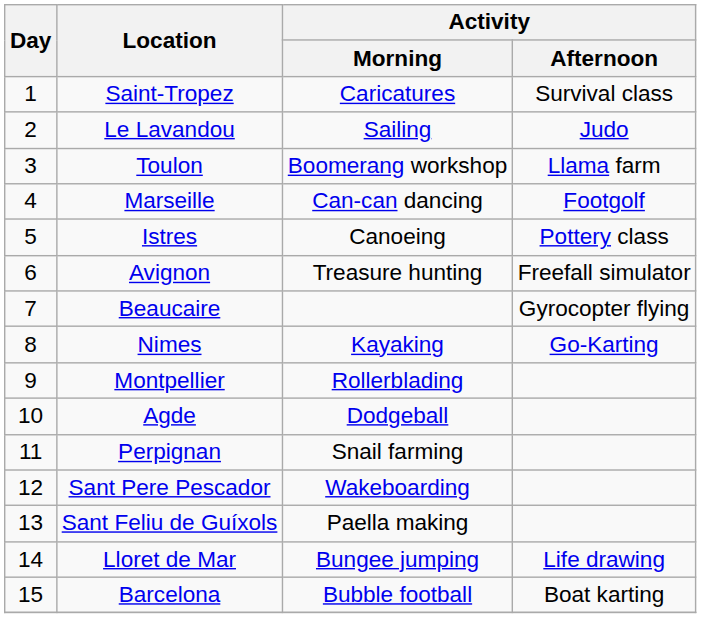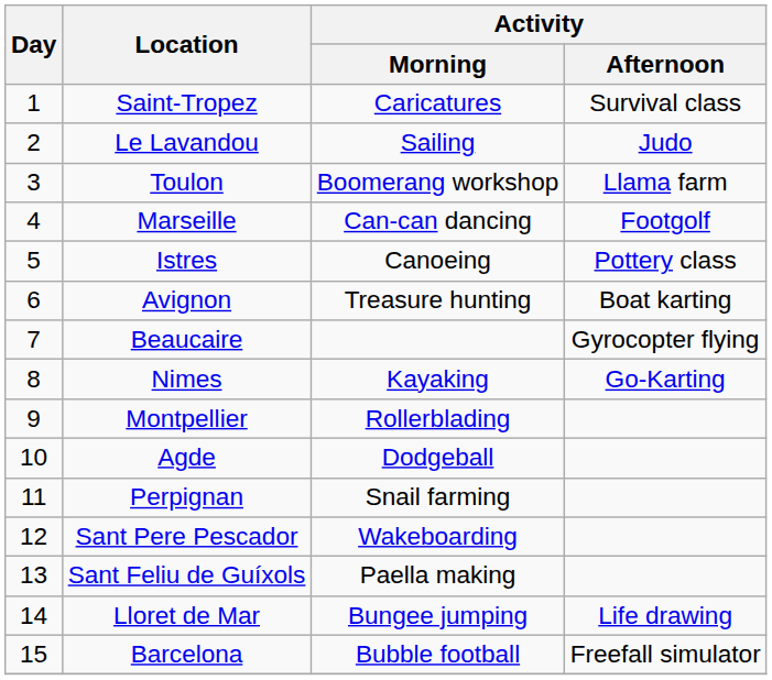Avignon | Activity / Afternoon: Freefall simulator -> Boat karting
Barcelona | Activity / Afternoon: Boat karting -> Freefall simulator
